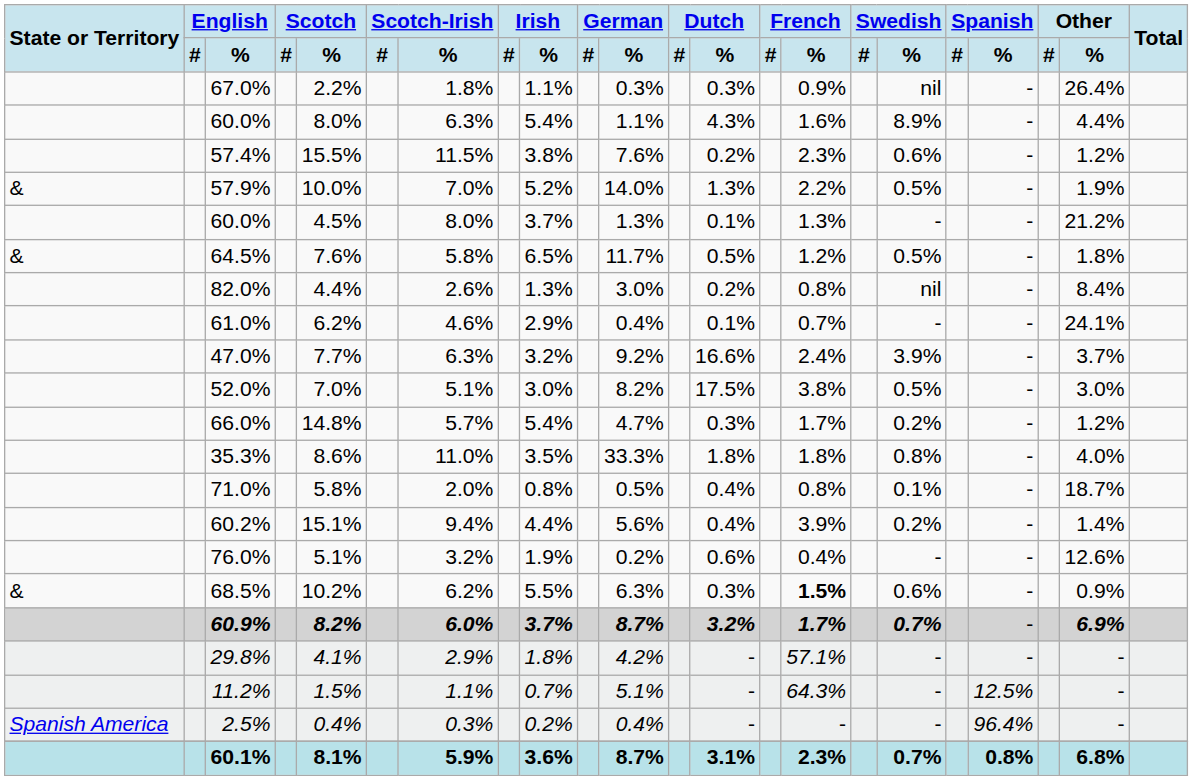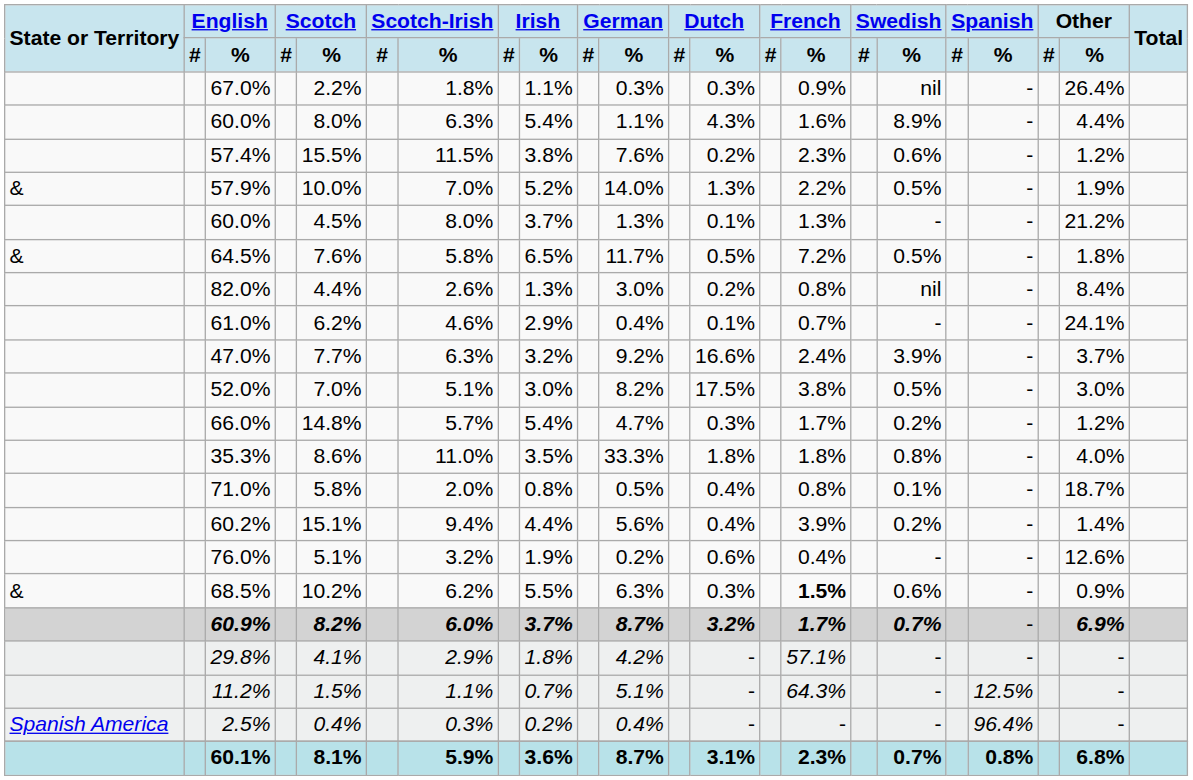64.5% | French / %: 1.2% -> 7.2%
